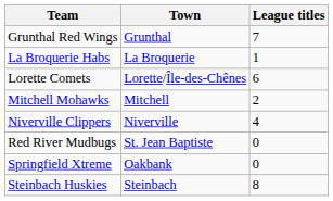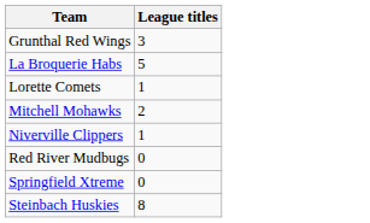- column: Town | Grunthal | La Broquerie | Lorette/Île-des-Chênes | Mitchell | Niverville | St. Jean Baptiste | Oakbank | Steinbach
Grunthal Red Wings | League titles: 7 -> 3
La Broquerie Habs | League titles: 1 -> 5
Lorette Comets | League titles: 6 -> 1
Niverville Clippers | League titles: 4 -> 1
